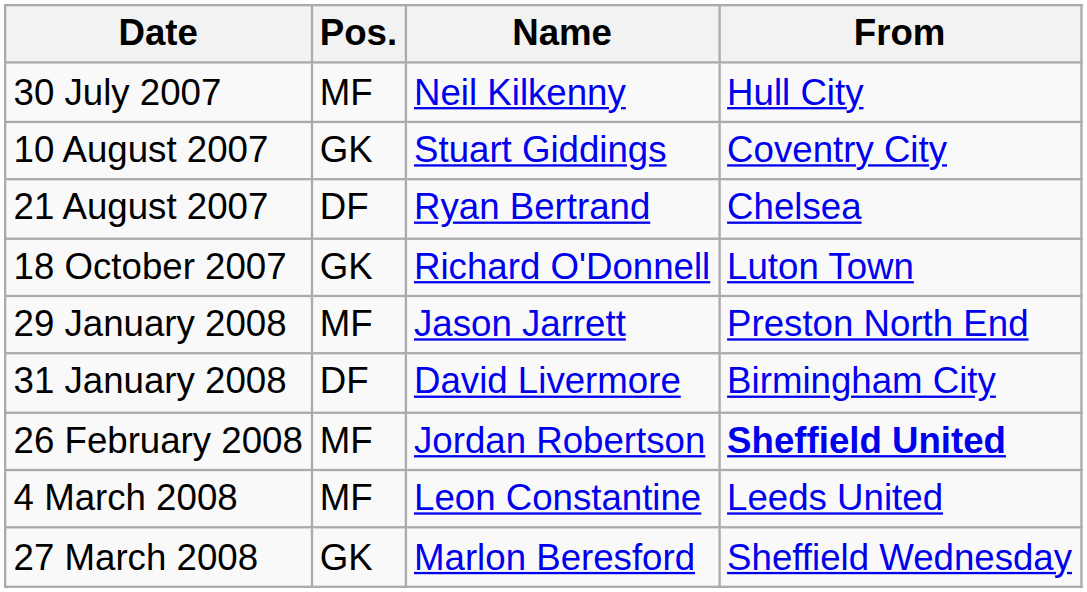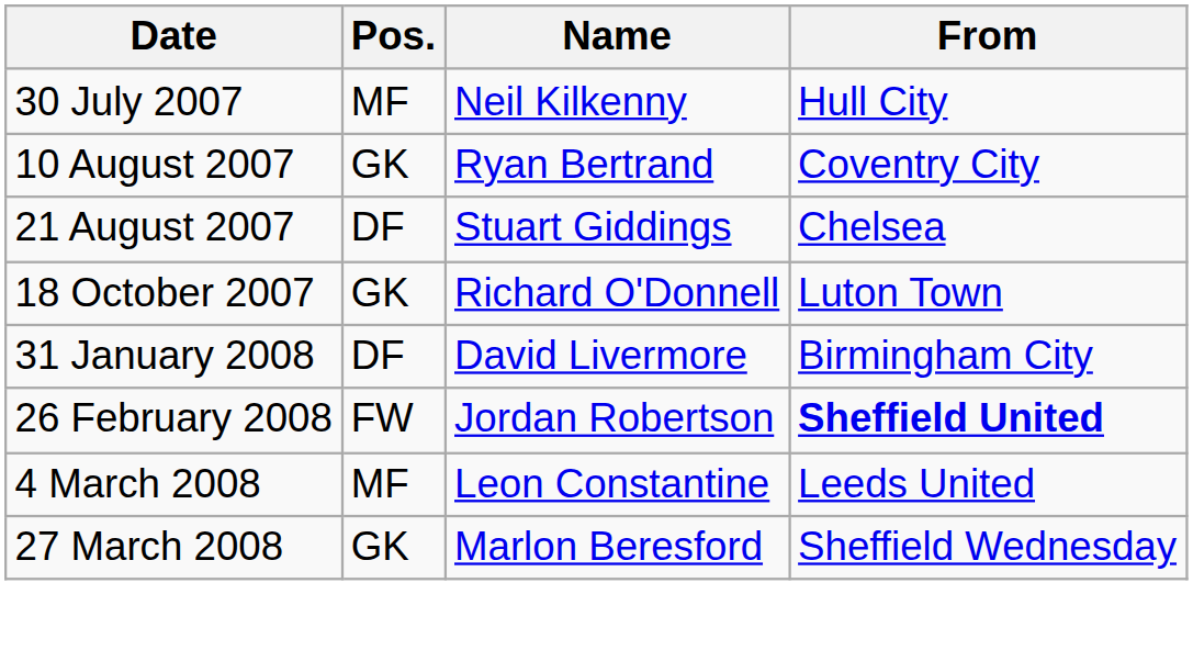10 August 2007 | Name: Stuart Giddings -> Ryan Bertrand
21 August 2007 | Name: Ryan Bertrand -> Stuart Giddings
- row: 29 January 2008 | MF | Jason Jarrett | Preston North End
26 February 2008 | Pos.: MF -> FW
